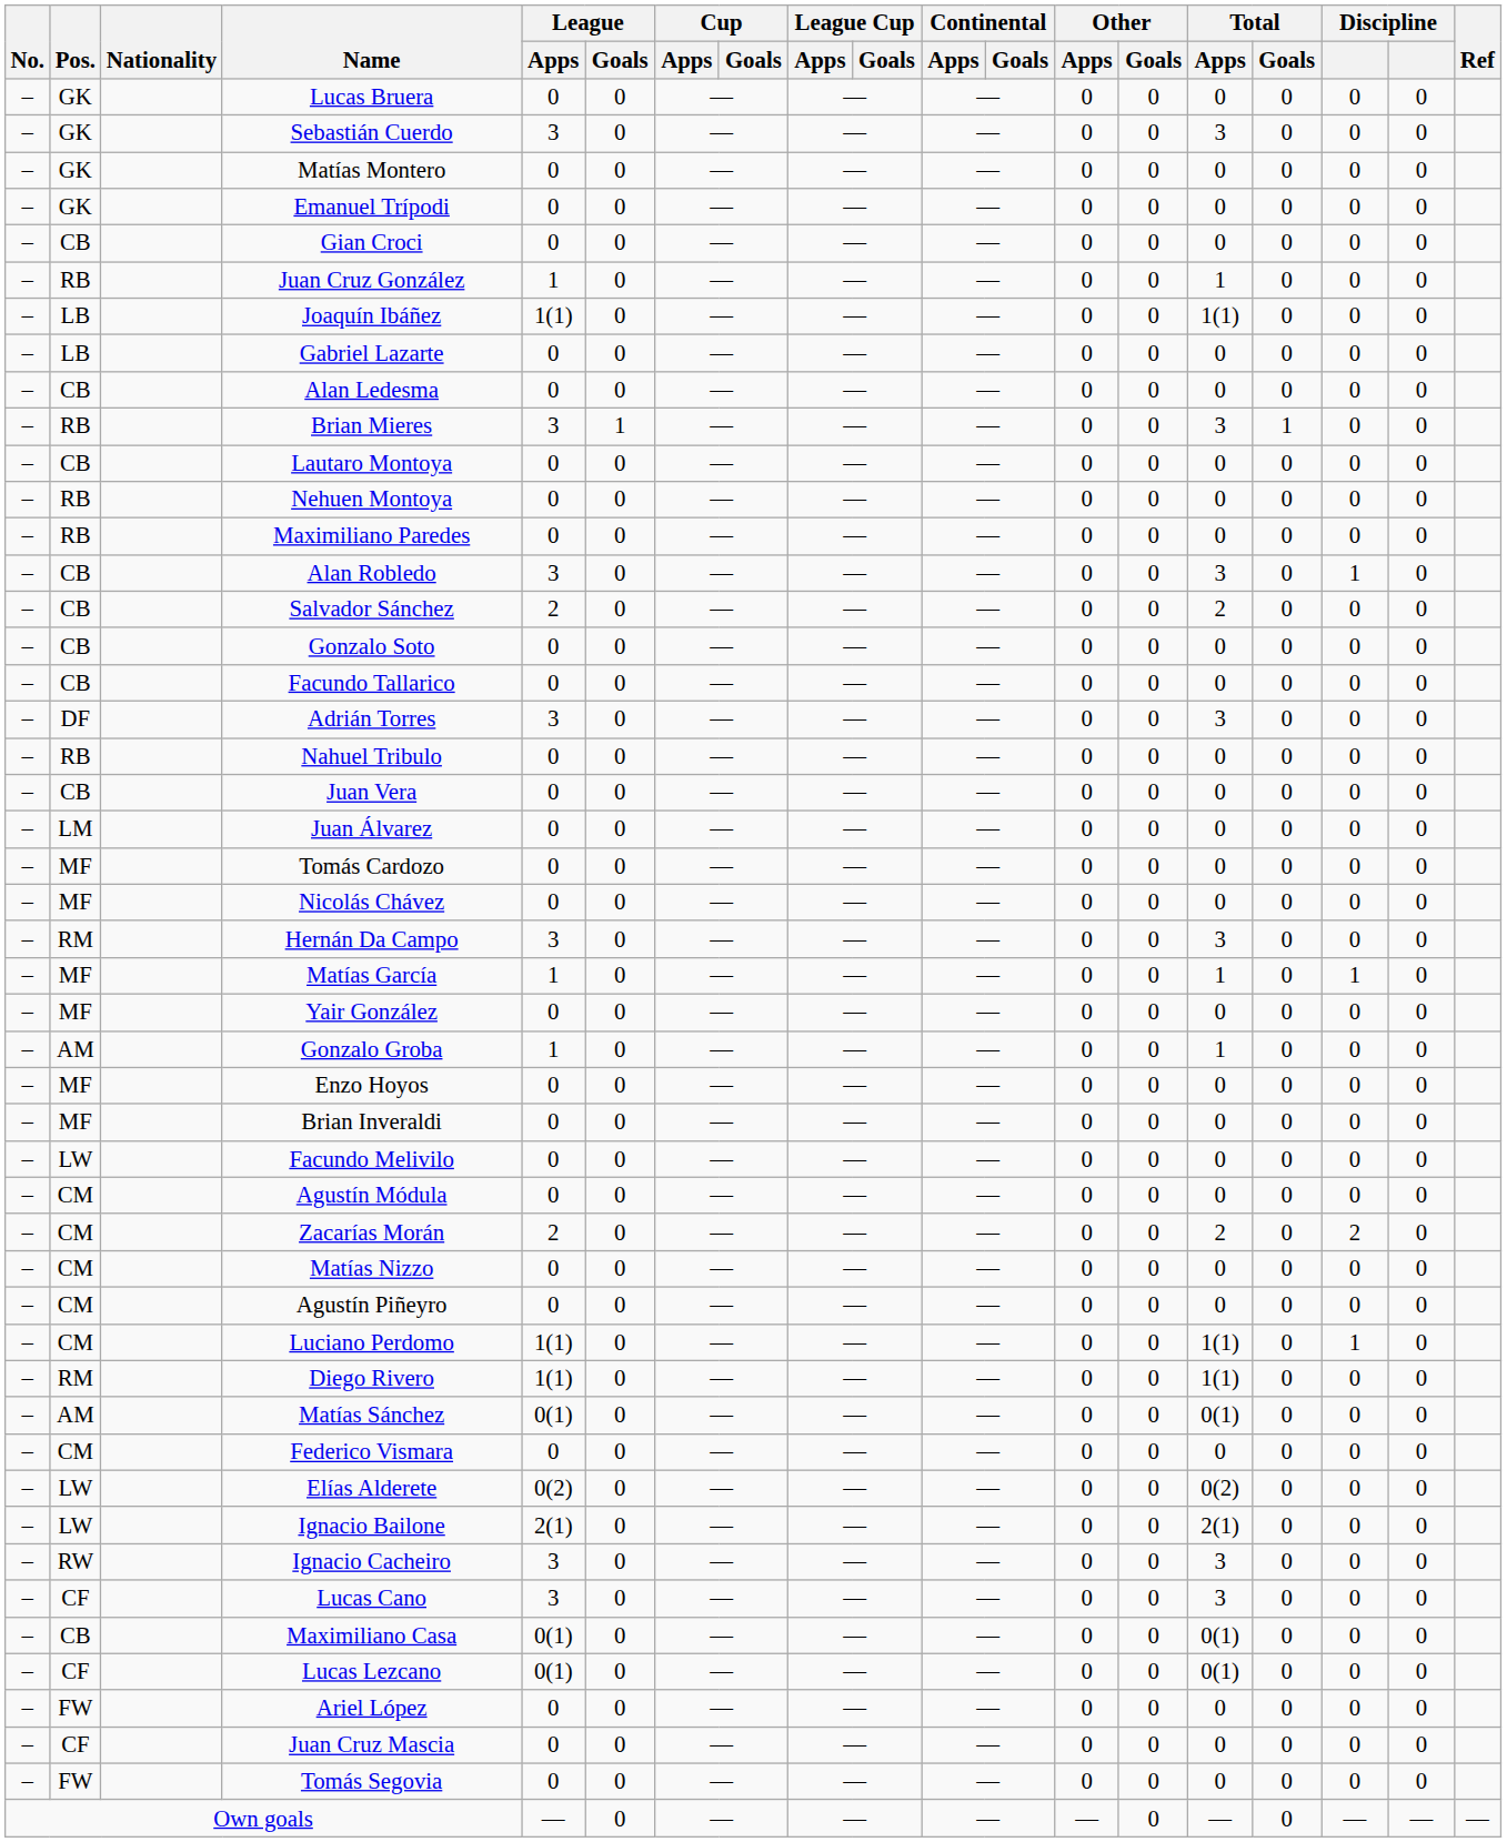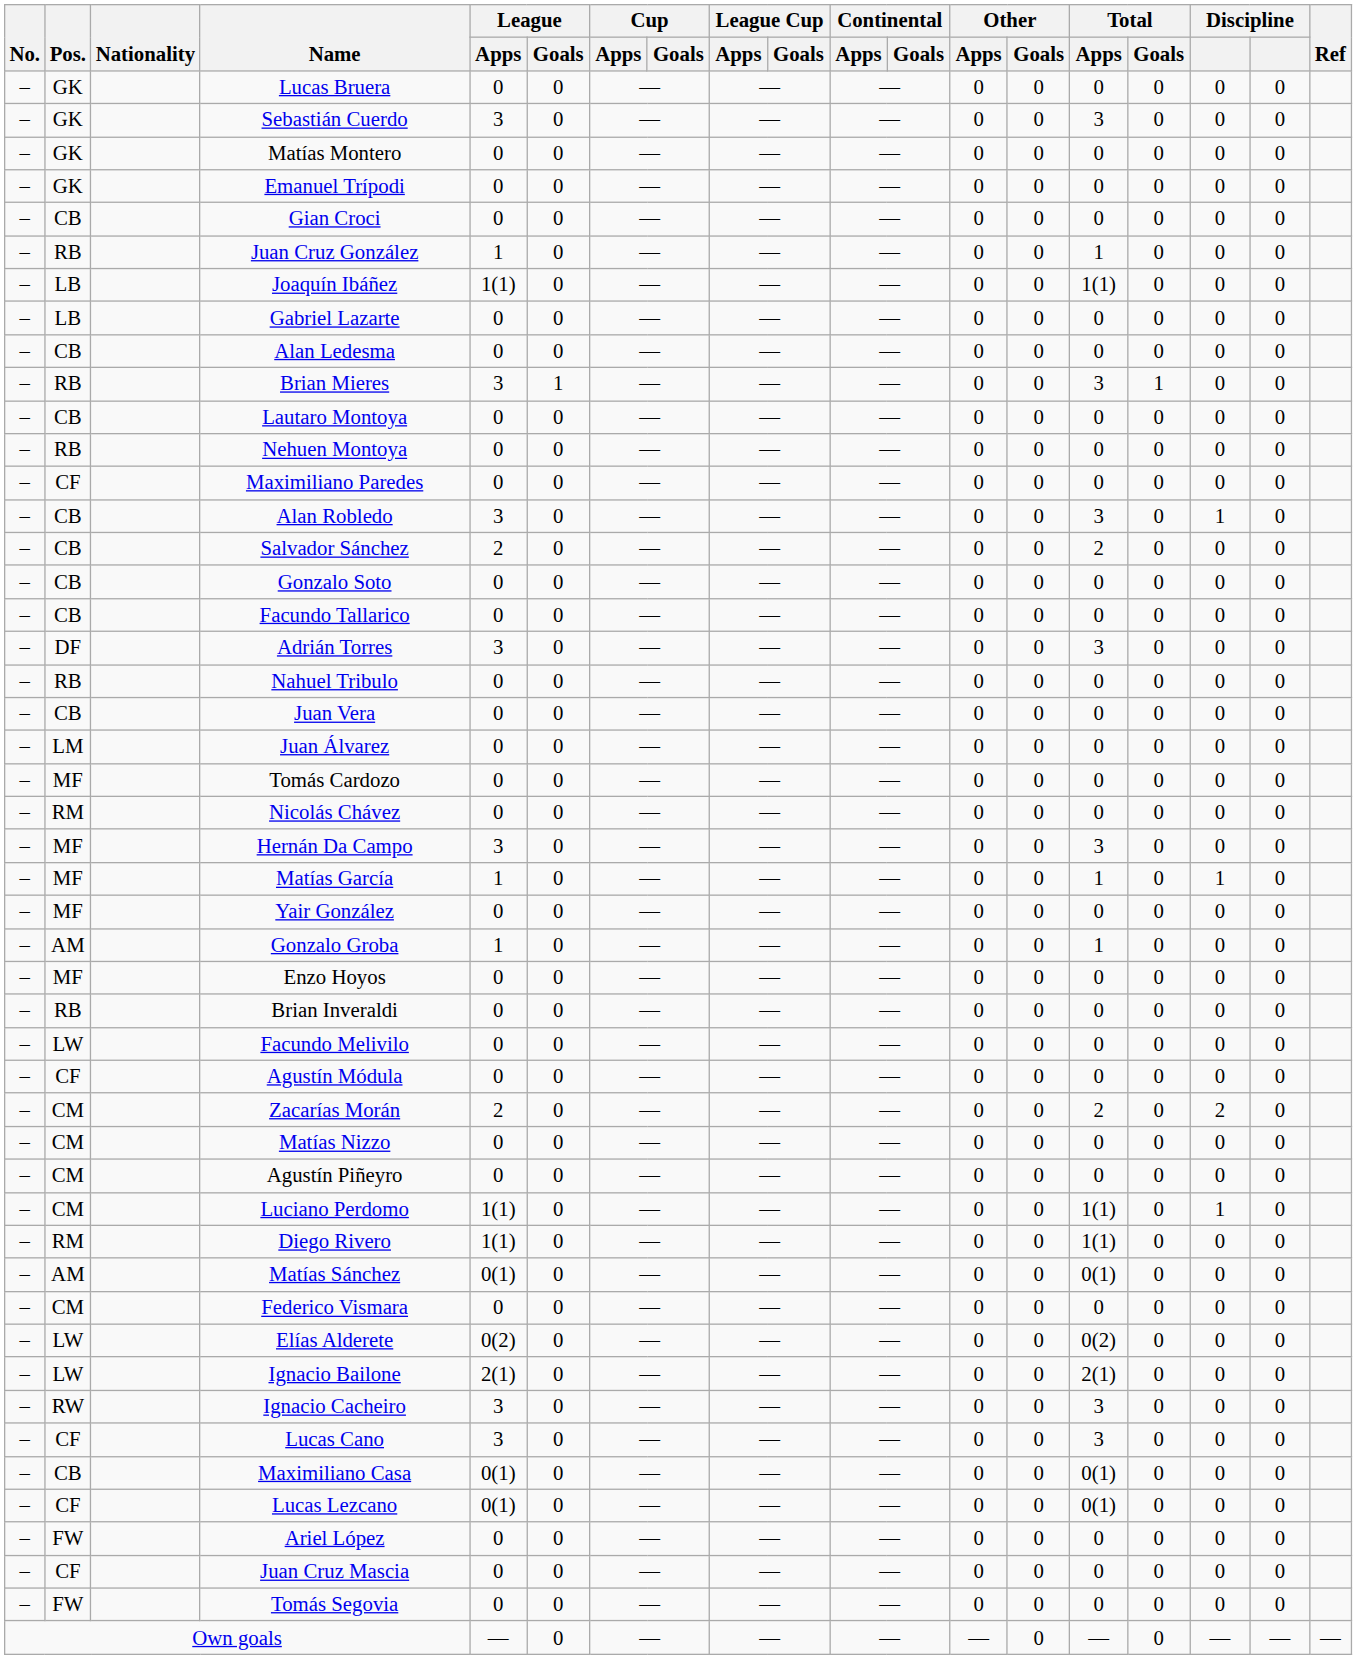Maximiliano Paredes | Pos.: RB -> CF
Nicolás Chávez | Pos.: MF -> RM
Hernán Da Campo | Pos.: RM -> MF
Brian Inveraldi | Pos.: MF -> RB
Agustín Módula | Pos.: CM -> CF
